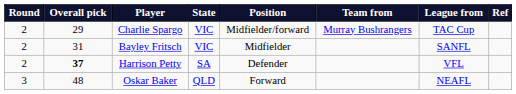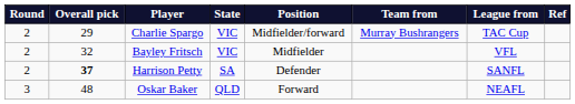Bayley Fritsch | Overall pick: 31 -> 32
Bayley Fritsch | League from: SANFL -> VFL
Harrison Petty | League from: VFL -> SANFL
